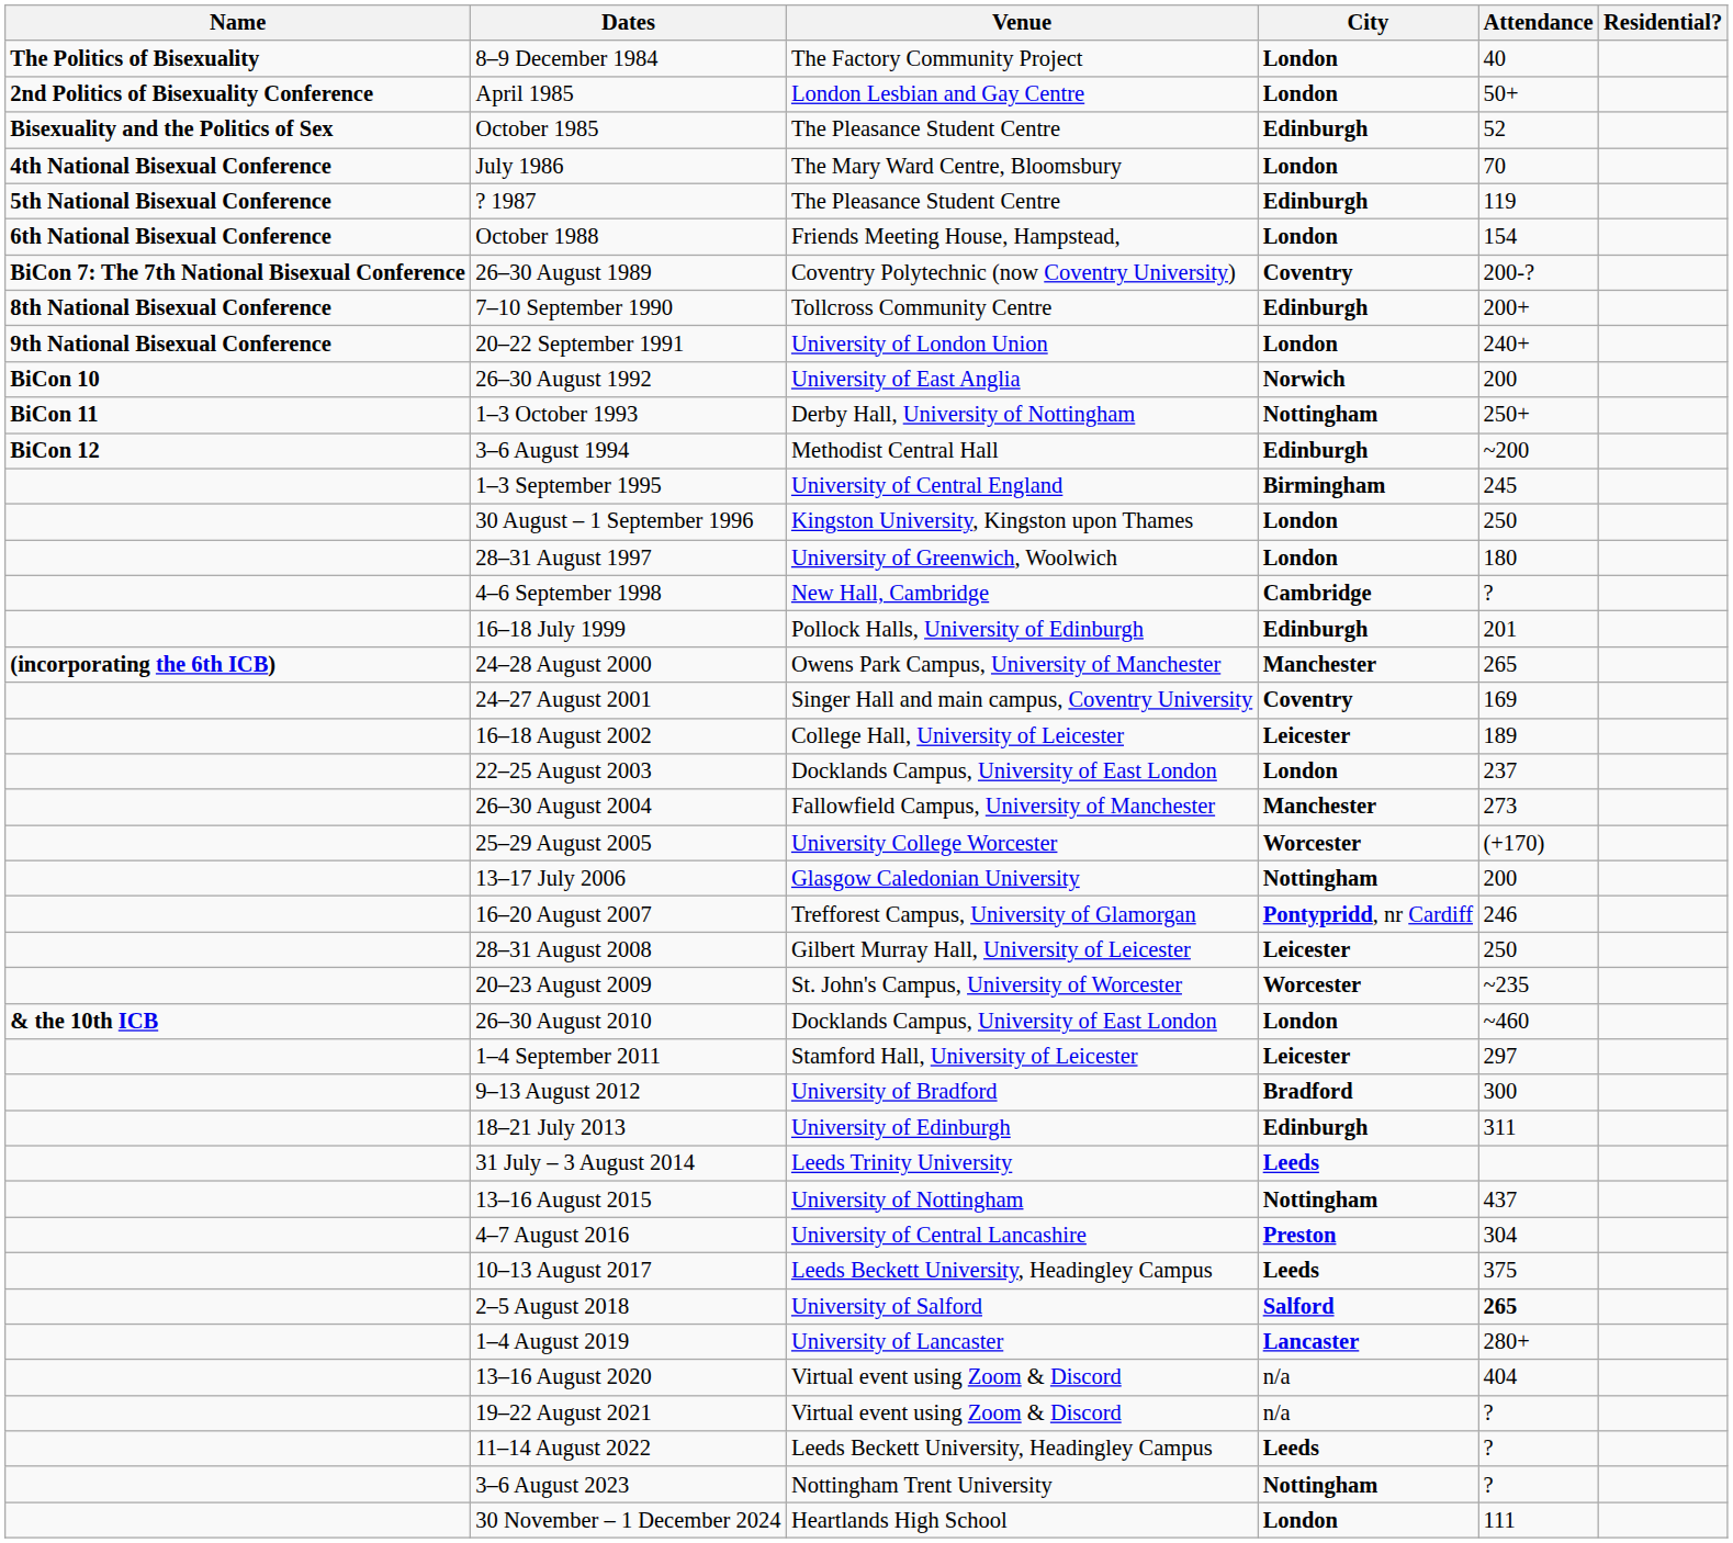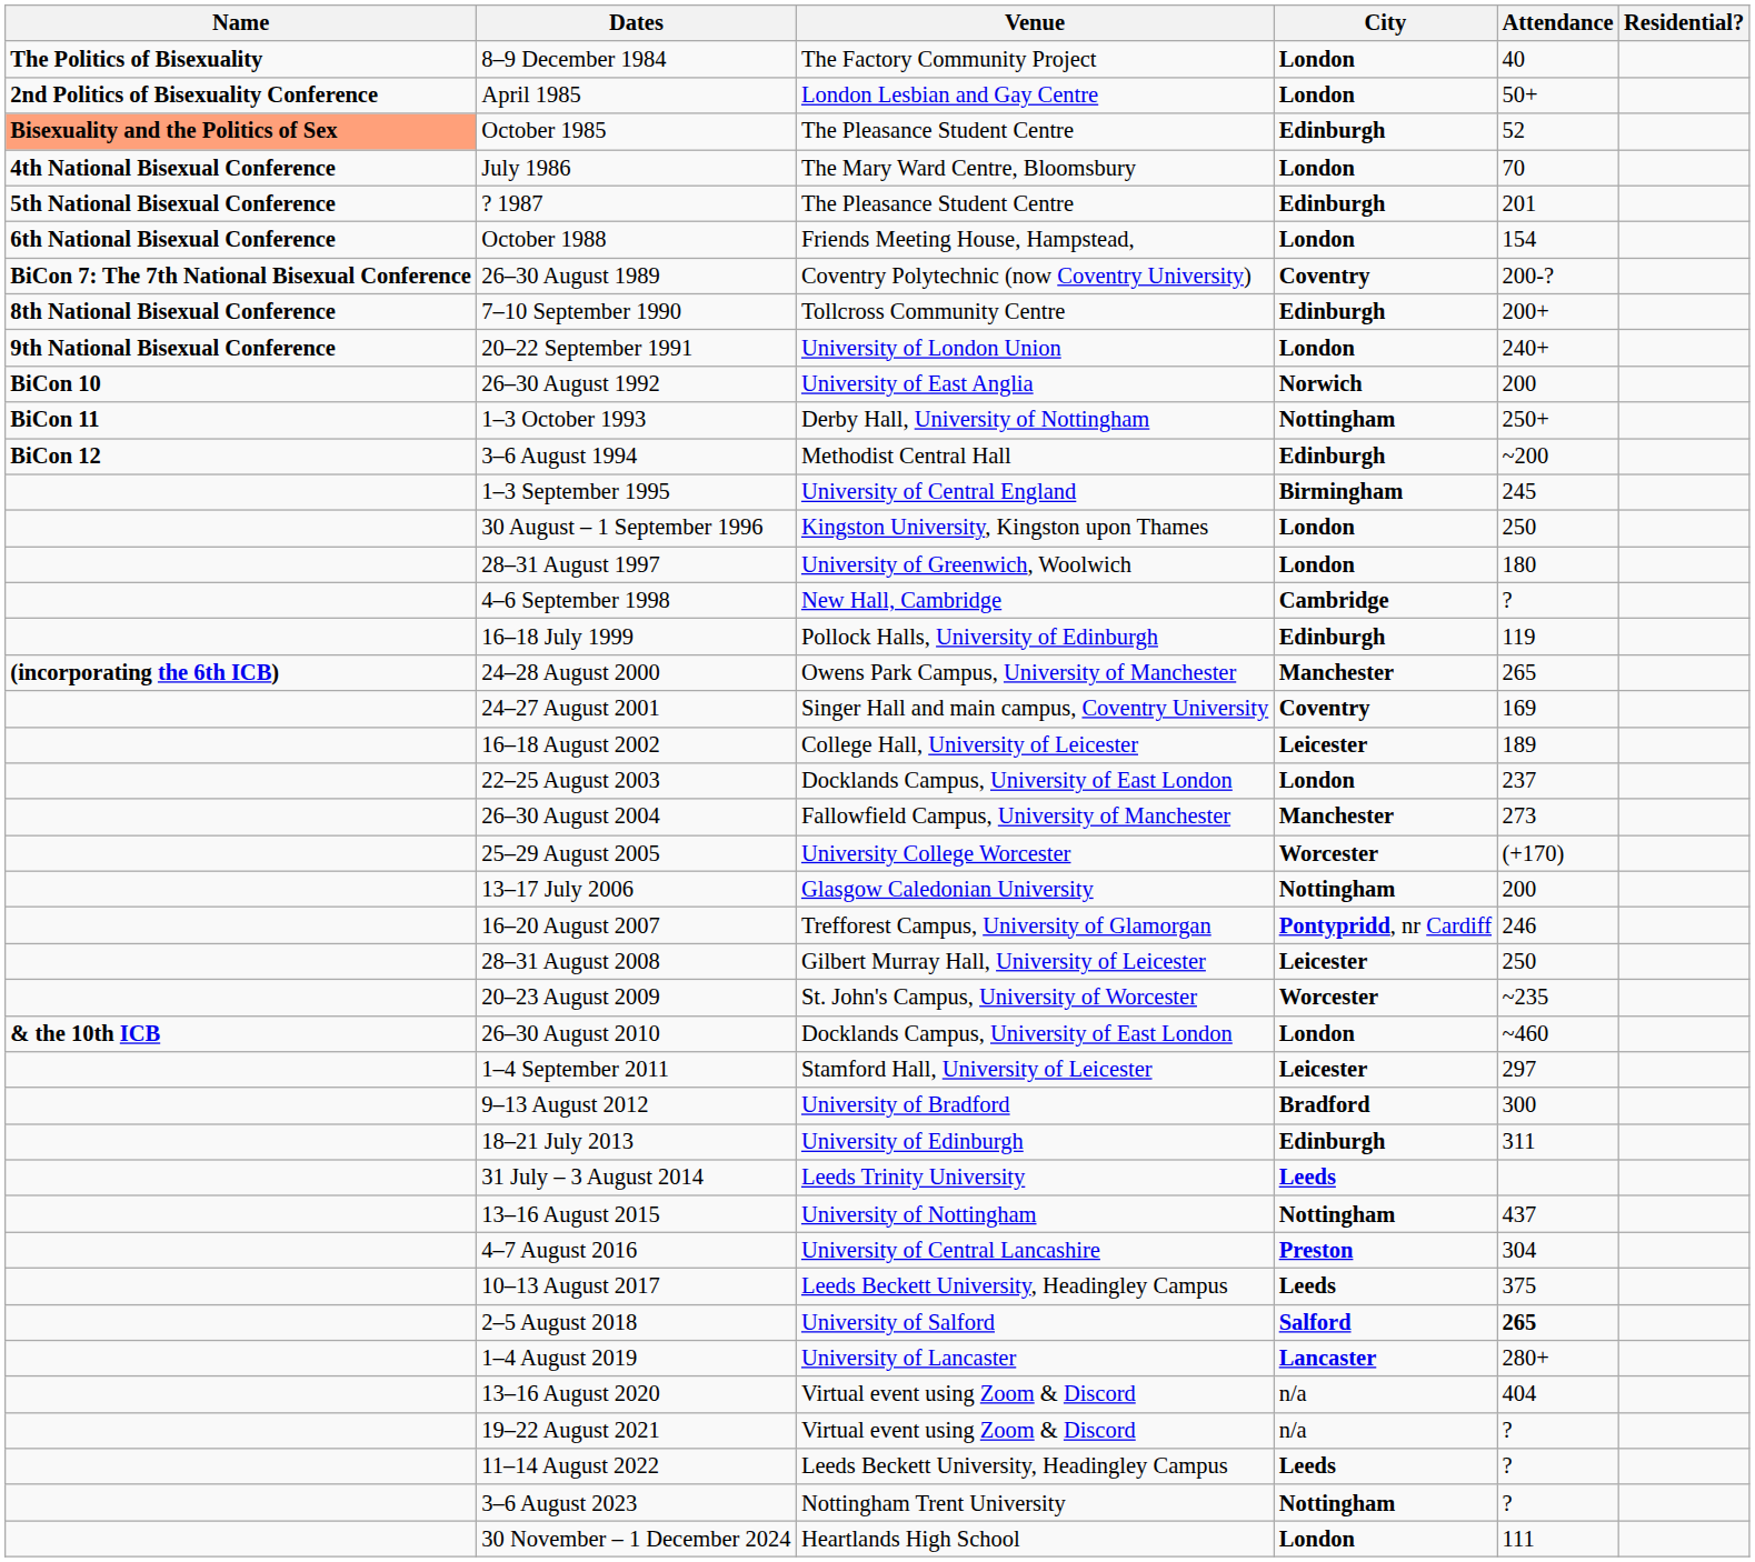October 1985 | Name: no background -> lightsalmon background
? 1987 | Attendance: 119 -> 201
16–18 July 1999 | Attendance: 201 -> 119
